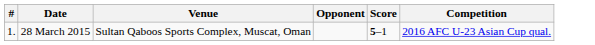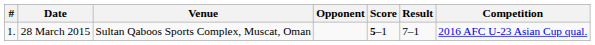+ column: Result | 7–1
